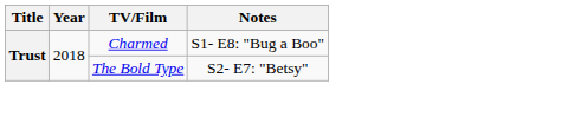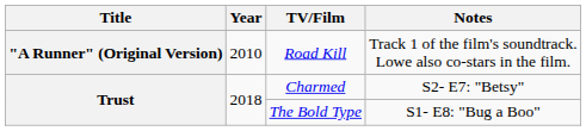+ row: "A Runner" (Original Version) | 2010 | Road Kill | Track 1 of the film's soundtrack. Lowe also co-stars in the film.
Charmed | Notes: S1- E8: "Bug a Boo" -> S2- E7: "Betsy"
The Bold Type | Notes: S2- E7: "Betsy" -> S1- E8: "Bug a Boo"
